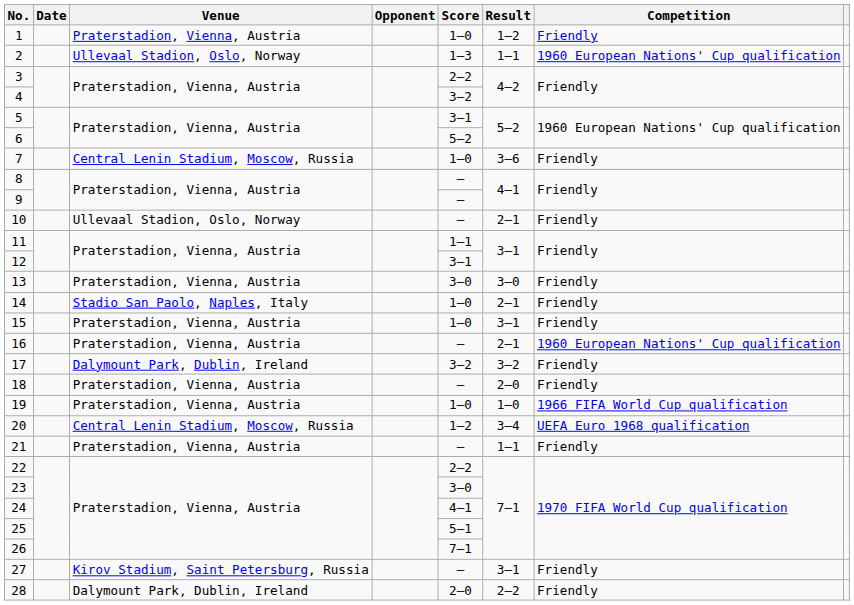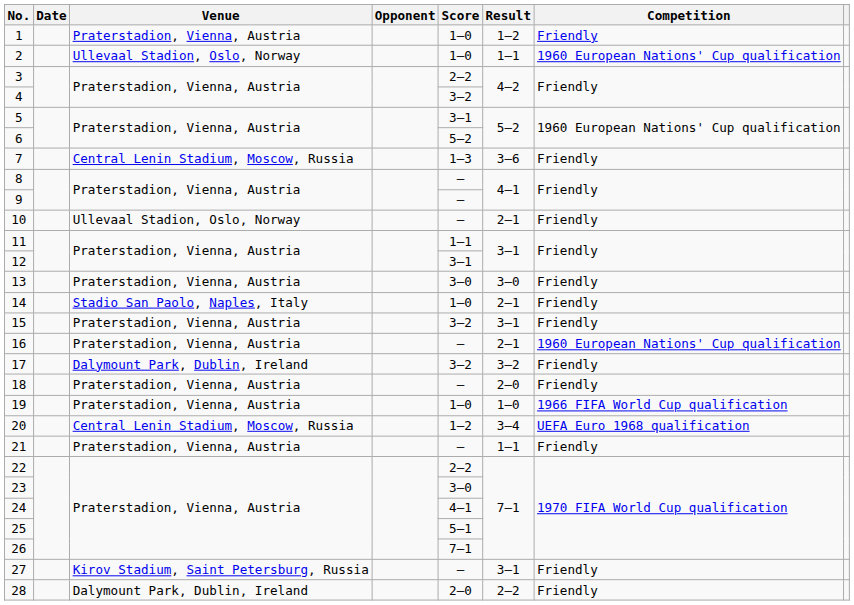2 | Score: 1–3 -> 1–0
7 | Score: 1–0 -> 1–3
15 | Score: 1–0 -> 3–2
